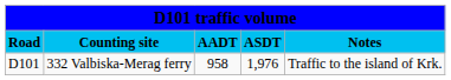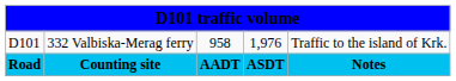rows swapped: Road <-> D101
